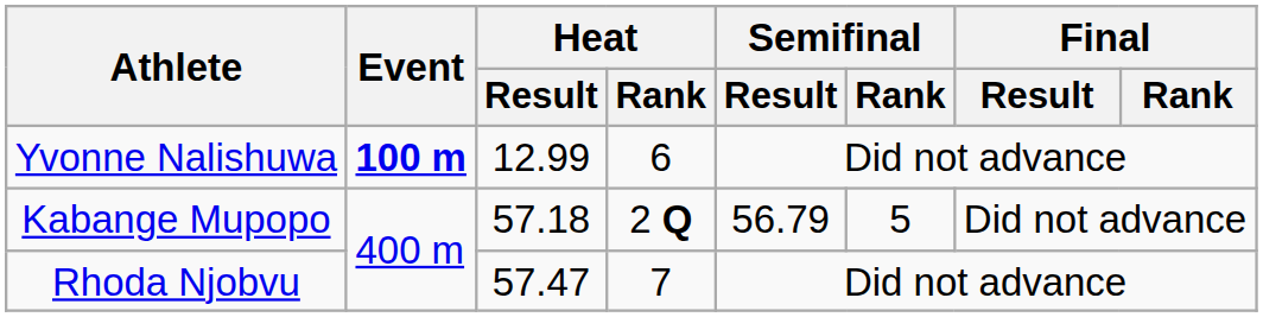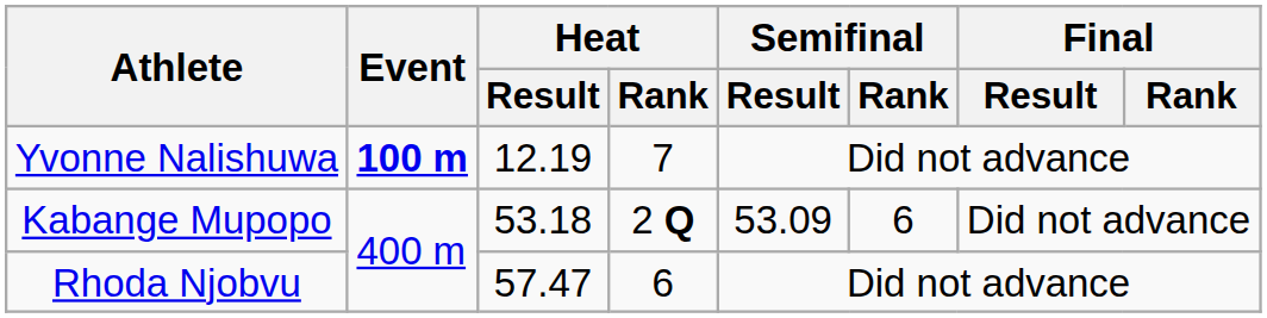Yvonne Nalishuwa | Heat / Result: 12.99 -> 12.19
Yvonne Nalishuwa | Heat / Rank: 6 -> 7
Kabange Mupopo | Heat / Result: 57.18 -> 53.18
Kabange Mupopo | Semifinal / Result: 56.79 -> 53.09
Kabange Mupopo | Semifinal / Rank: 5 -> 6
Rhoda Njobvu | Heat / Rank: 7 -> 6
